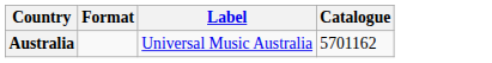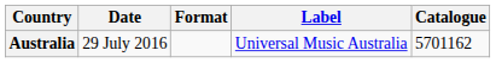+ column: Date | 29 July 2016
